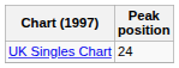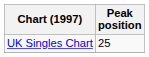UK Singles Chart | Peak position: 24 -> 25
